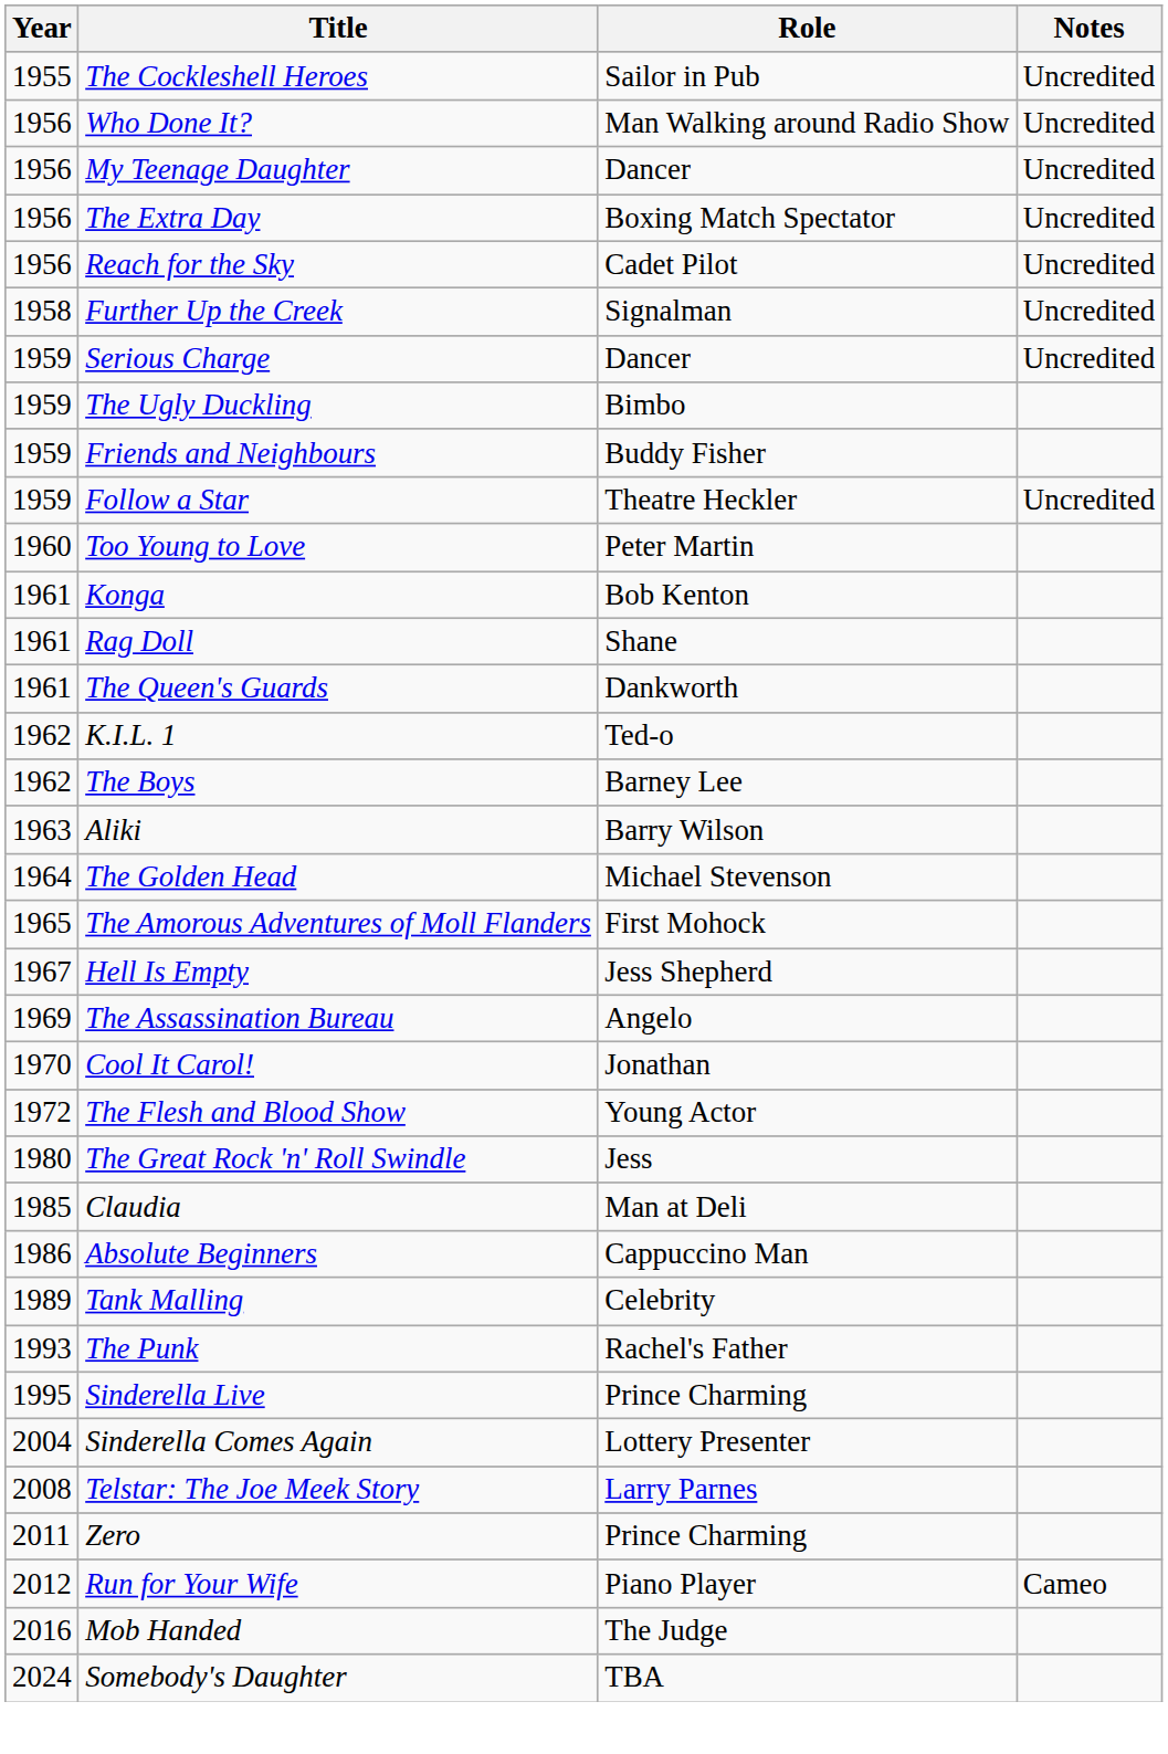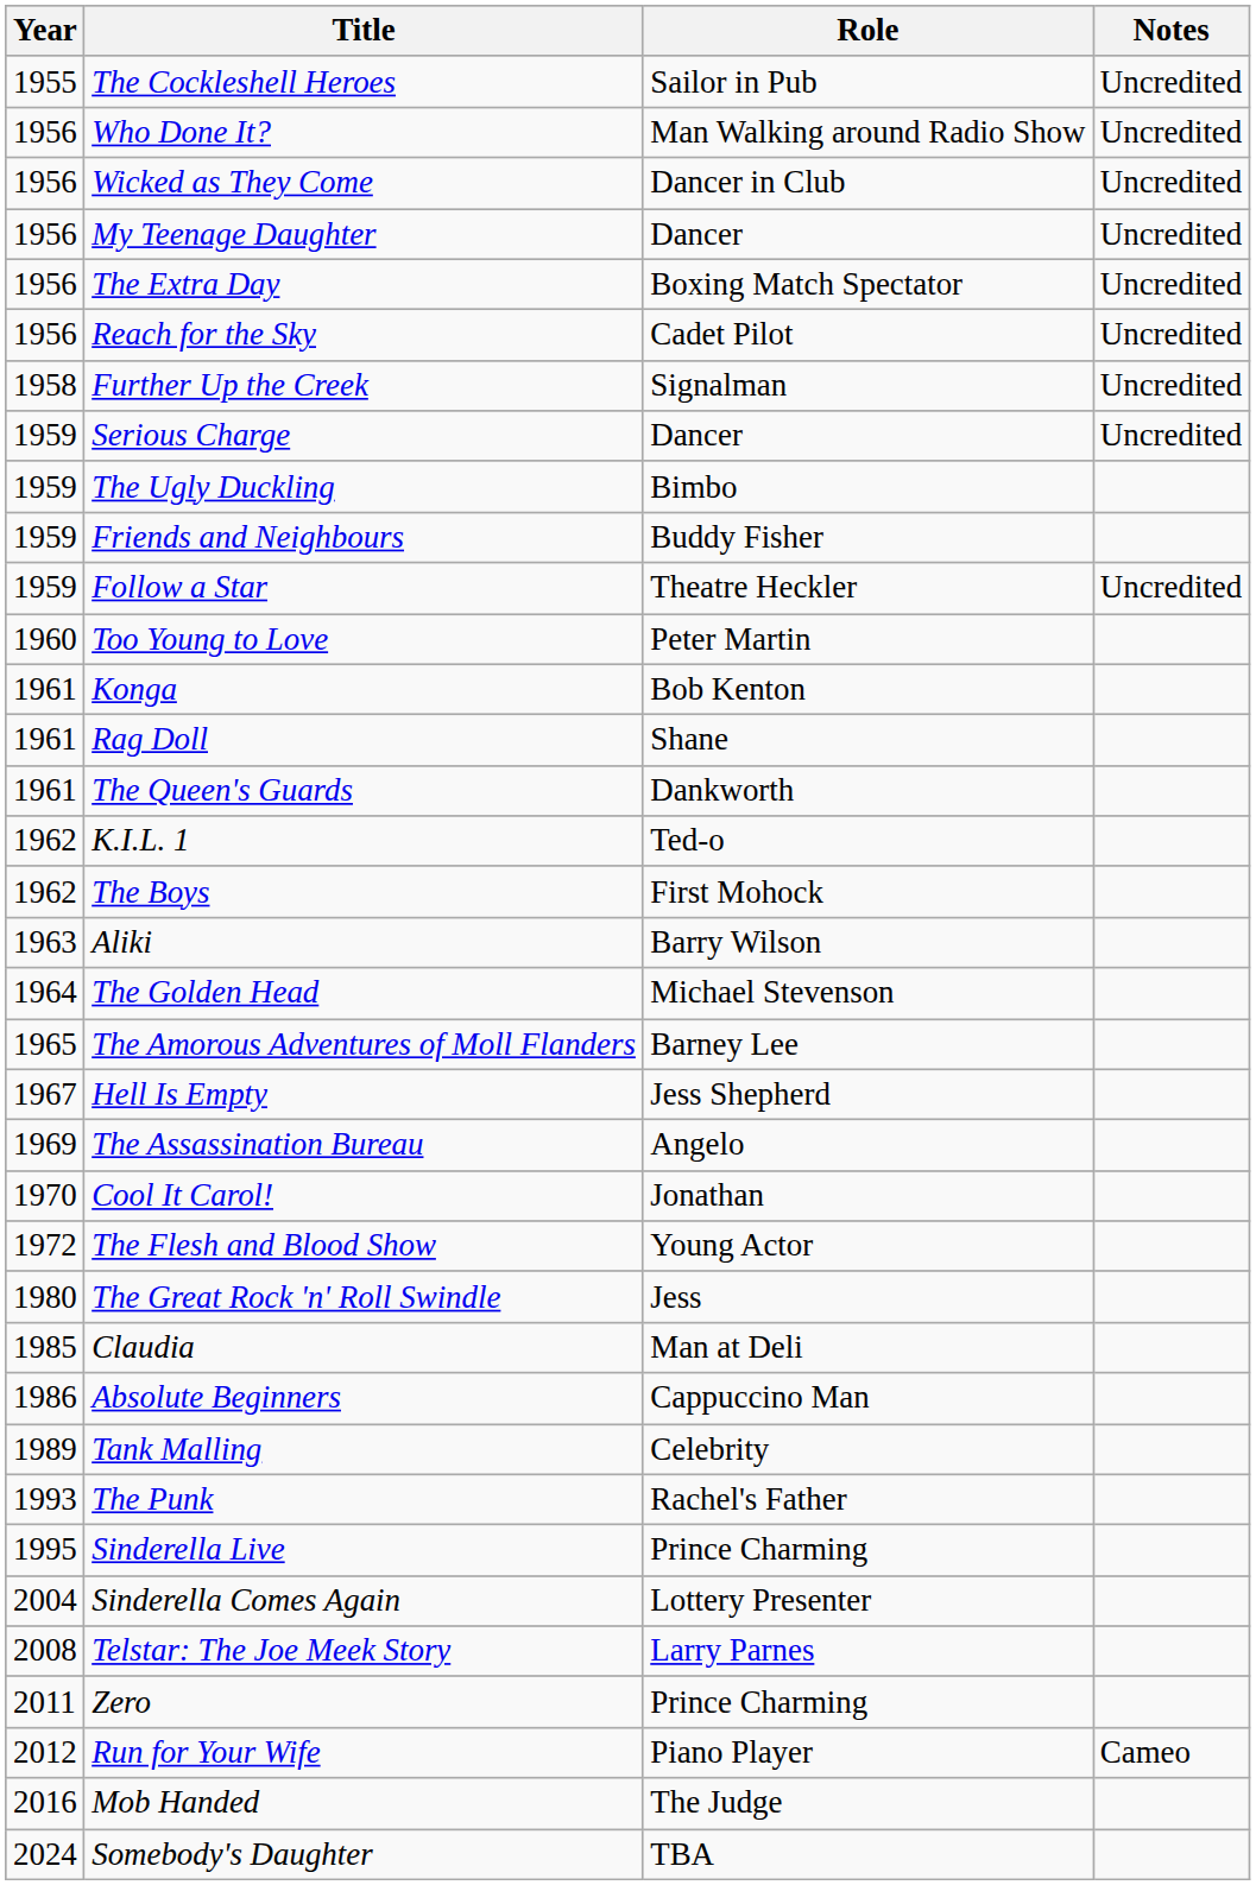+ row: 1956 | Wicked as They Come | Dancer in Club | Uncredited
The Boys | Role: Barney Lee -> First Mohock
The Amorous Adventures of Moll Flanders | Role: First Mohock -> Barney Lee
